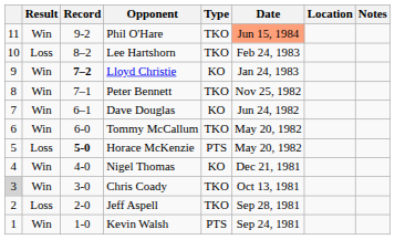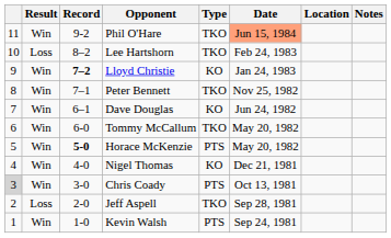Horace McKenzie | Result: Loss -> Win
Chris Coady | Type: TKO -> PTS
